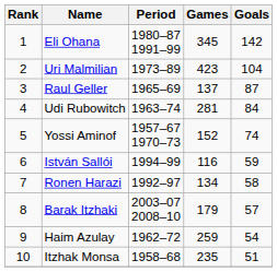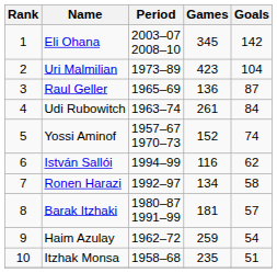Eli Ohana | Period: 1980–87 1991–99 -> 2003–07 2008–10
Raul Geller | Games: 137 -> 136
Udi Rubowitch | Games: 281 -> 261
István Sallói | Goals: 59 -> 62
Barak Itzhaki | Period: 2003–07 2008–10 -> 1980–87 1991–99
Barak Itzhaki | Games: 179 -> 181
